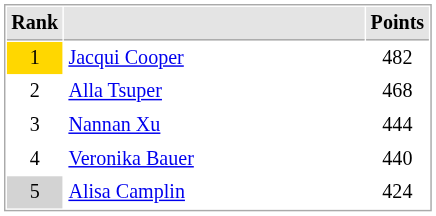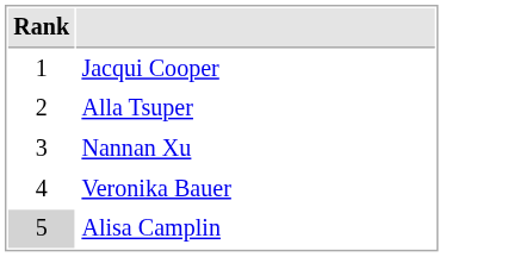- column: Points | 482 | 468 | 444 | 440 | 424
Jacqui Cooper | Rank: gold background -> no background
